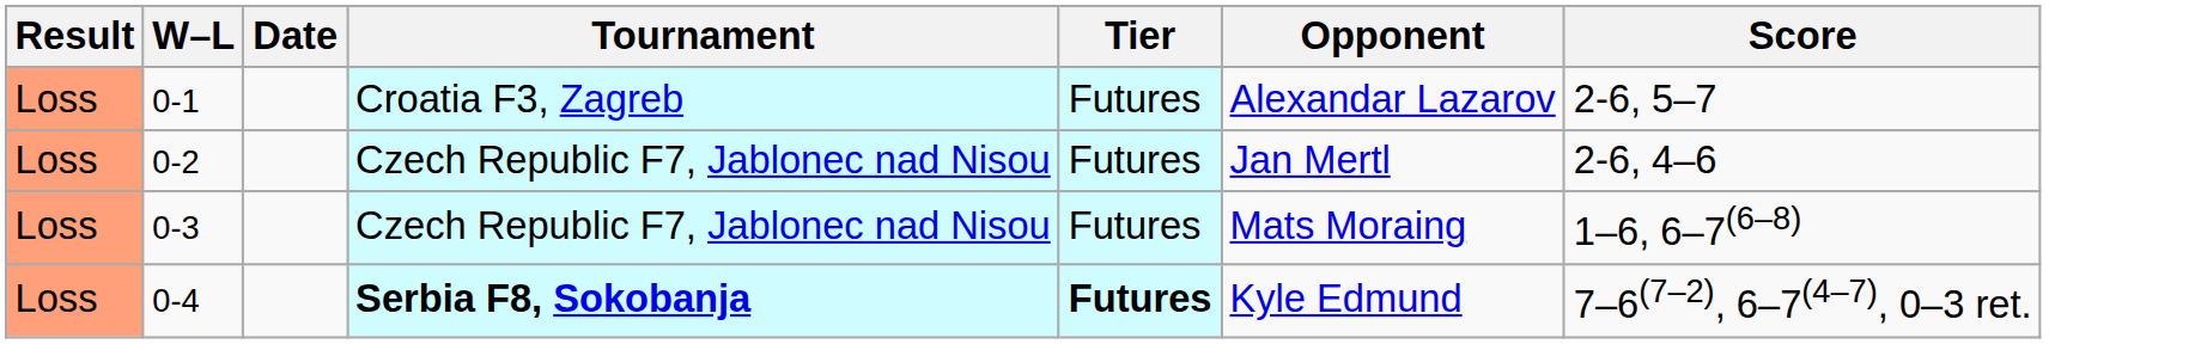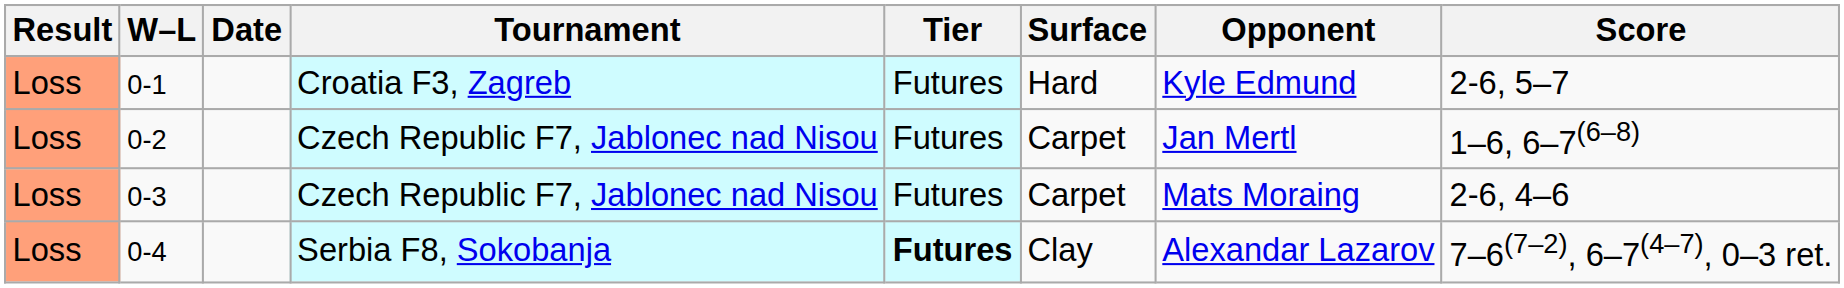+ column: Surface | Hard | Carpet | Carpet | Clay
0-1 | Opponent: Alexandar Lazarov -> Kyle Edmund
0-2 | Score: 2-6, 4–6 -> 1–6, 6–7(6–8)
0-3 | Score: 1–6, 6–7(6–8) -> 2-6, 4–6
0-4 | Tournament: bold -> normal
0-4 | Opponent: Kyle Edmund -> Alexandar Lazarov
